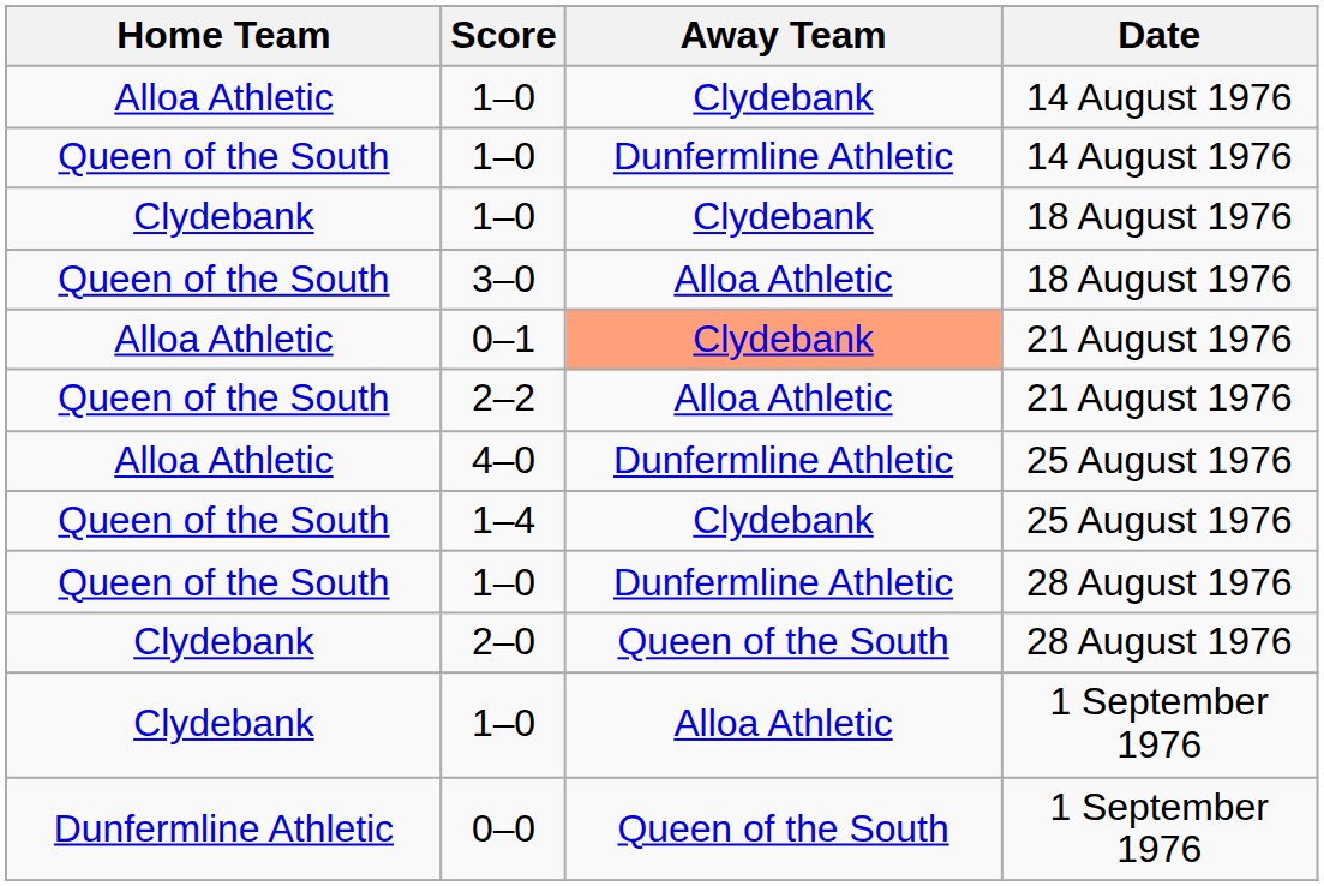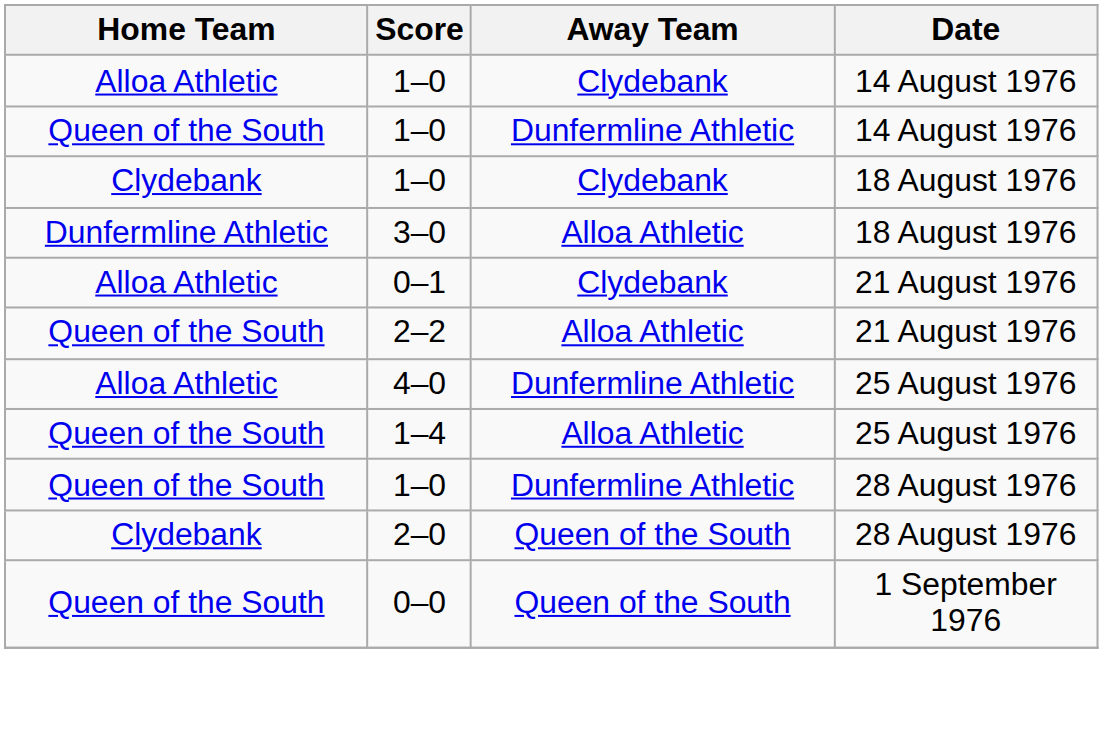3–0 | Home Team: Queen of the South -> Dunfermline Athletic
0–1 | Away Team: lightsalmon background -> no background
1–4 | Away Team: Clydebank -> Alloa Athletic
- row: Clydebank | 1–0 | Alloa Athletic | 1 September 1976
0–0 | Home Team: Dunfermline Athletic -> Queen of the South
